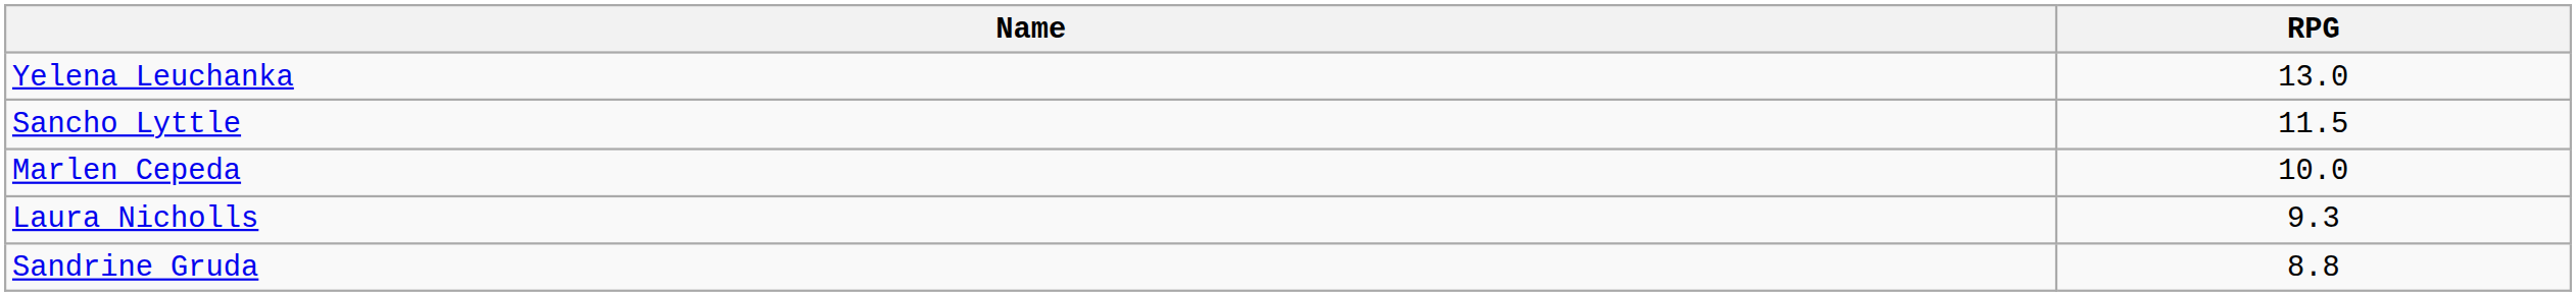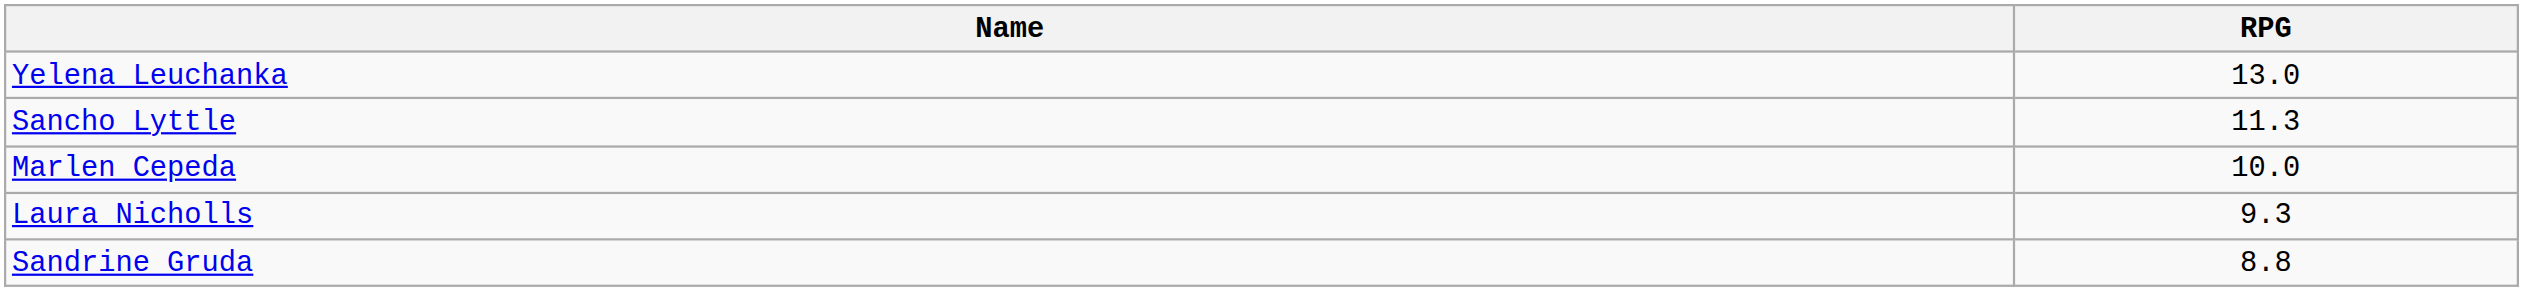Sancho Lyttle | RPG: 11.5 -> 11.3
